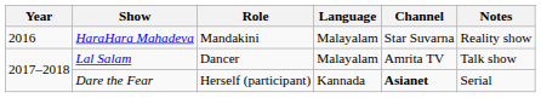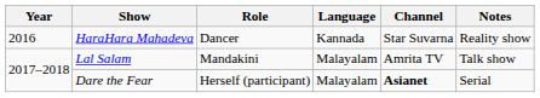HaraHara Mahadeva | Role: Mandakini -> Dancer
HaraHara Mahadeva | Language: Malayalam -> Kannada
Lal Salam | Role: Dancer -> Mandakini
Dare the Fear | Language: Kannada -> Malayalam
